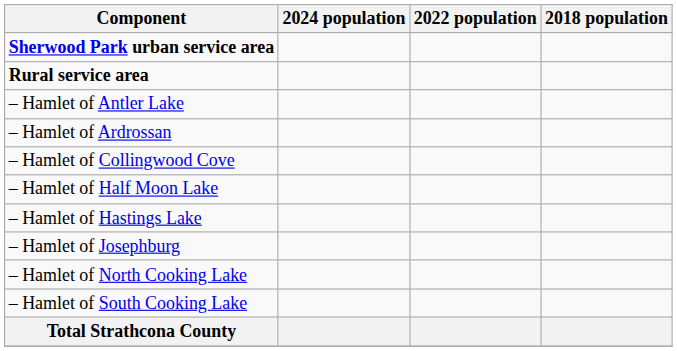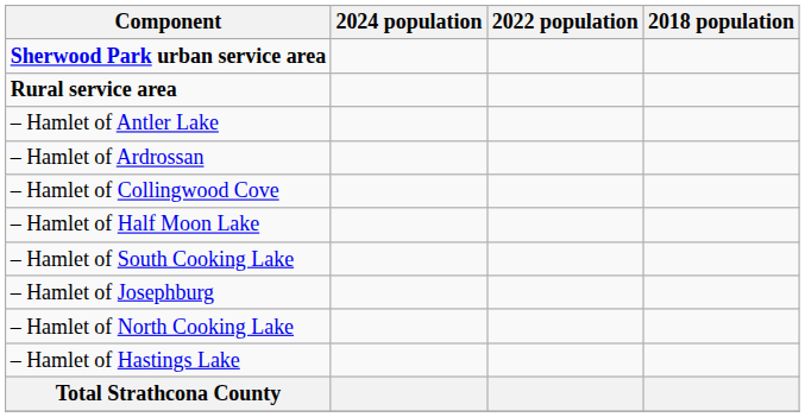rows swapped: – Hamlet of Hastings Lake <-> – Hamlet of South Cooking Lake
